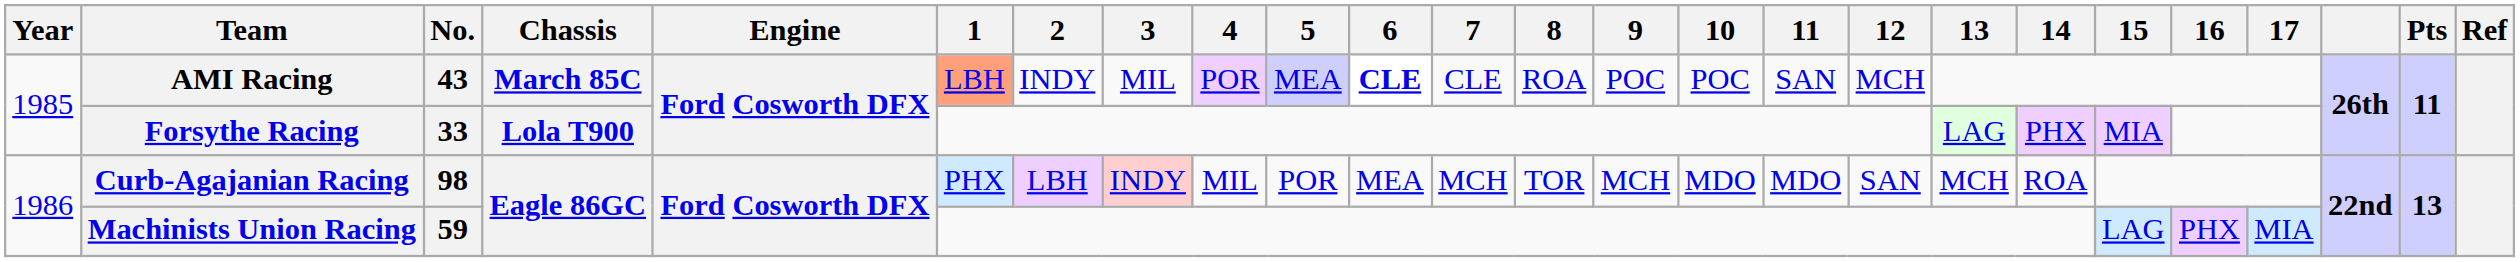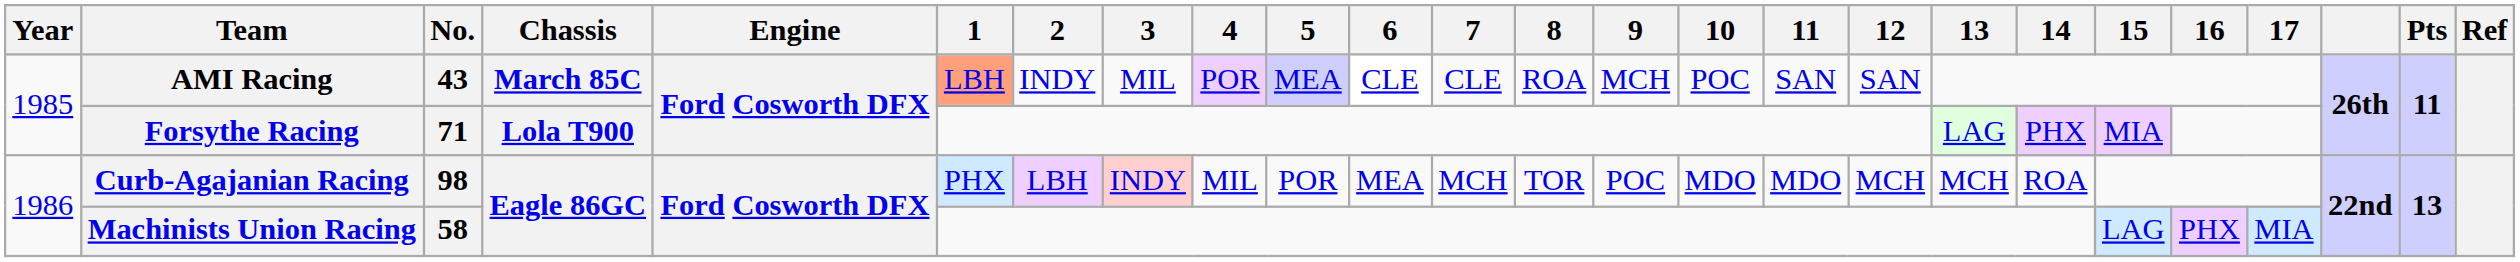AMI Racing | 6: bold -> normal
AMI Racing | 9: POC -> MCH
AMI Racing | 12: MCH -> SAN
Forsythe Racing | No.: 33 -> 71
Curb-Agajanian Racing | 9: MCH -> POC
Curb-Agajanian Racing | 12: SAN -> MCH
Machinists Union Racing | No.: 59 -> 58
